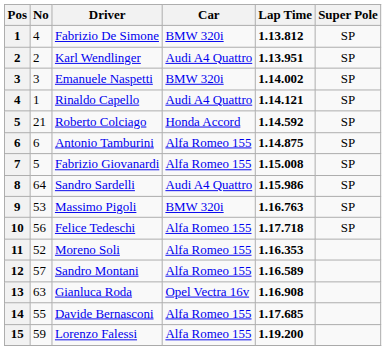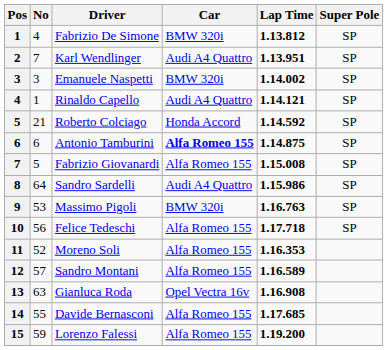Karl Wendlinger | No: 2 -> 7
Antonio Tamburini | Car: normal -> bold
